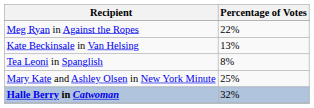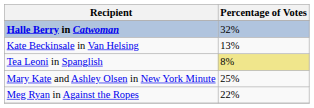rows swapped: Halle Berry in Catwoman <-> Meg Ryan in Against the Ropes
Tea Leoni in Spanglish | Percentage of Votes: no background -> khaki background
